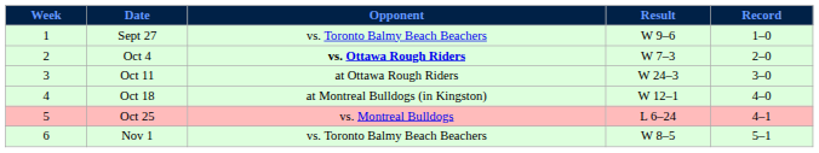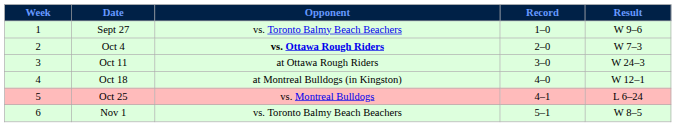columns swapped: Result <-> Record
